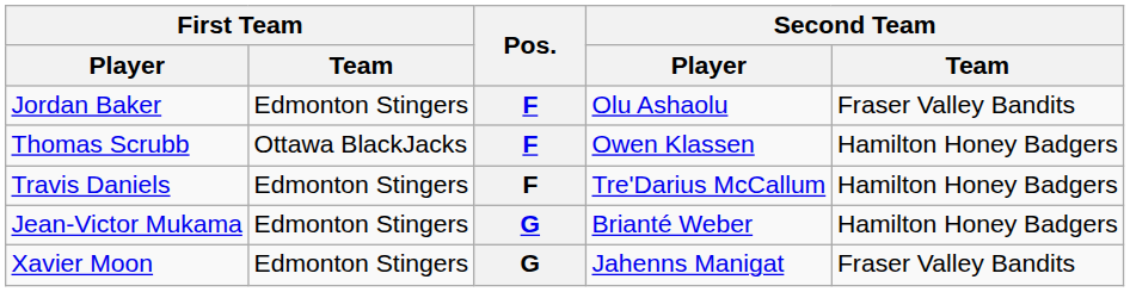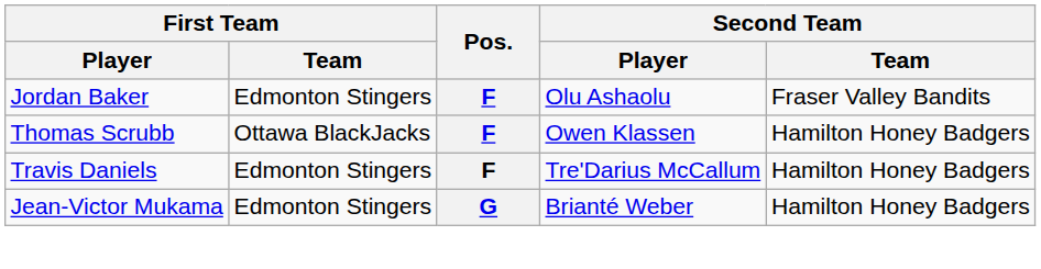- row: Xavier Moon | Edmonton Stingers | G | Jahenns Manigat | Fraser Valley Bandits
